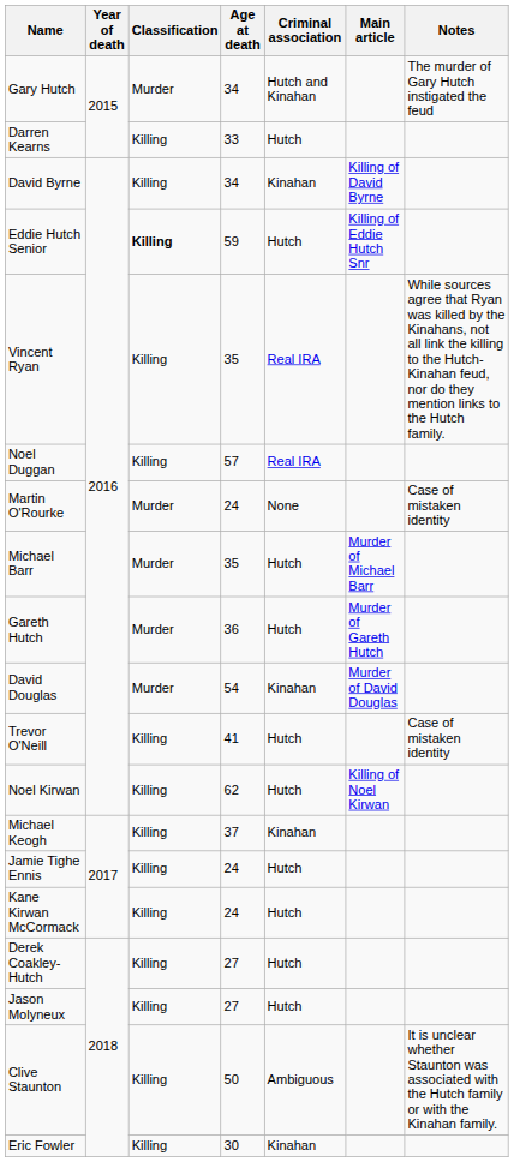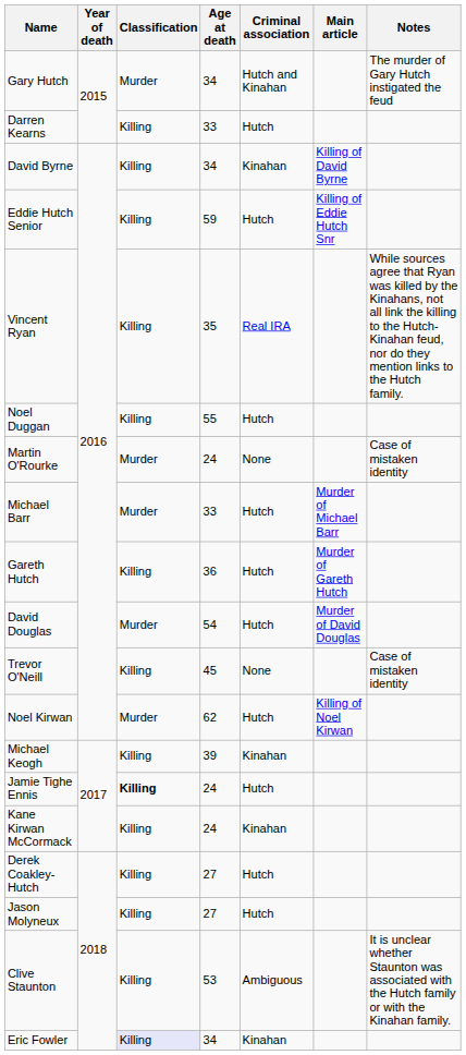Eddie Hutch Senior | Classification: bold -> normal
Noel Duggan | Age at death: 57 -> 55
Noel Duggan | Criminal association: Real IRA -> Hutch
Michael Barr | Age at death: 35 -> 33
Gareth Hutch | Classification: Murder -> Killing
David Douglas | Criminal association: Kinahan -> Hutch
Trevor O'Neill | Age at death: 41 -> 45
Trevor O'Neill | Criminal association: Hutch -> None
Noel Kirwan | Classification: Killing -> Murder
Michael Keogh | Age at death: 37 -> 39
Jamie Tighe Ennis | Classification: normal -> bold
Kane Kirwan McCormack | Criminal association: Hutch -> Kinahan
Clive Staunton | Age at death: 50 -> 53
Eric Fowler | Classification: no background -> lavender background
Eric Fowler | Age at death: 30 -> 34
